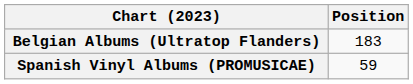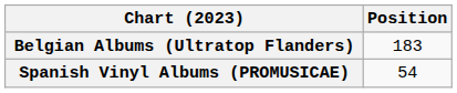Spanish Vinyl Albums (PROMUSICAE) | Position: 59 -> 54
